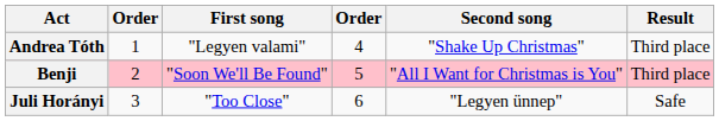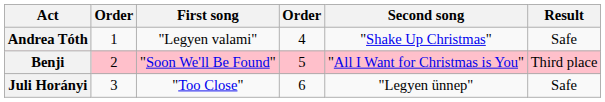Andrea Tóth | Result: Third place -> Safe
